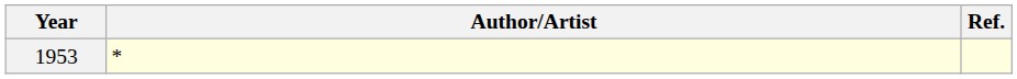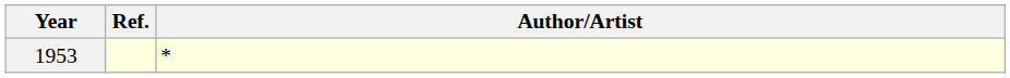columns swapped: Author/Artist <-> Ref.
